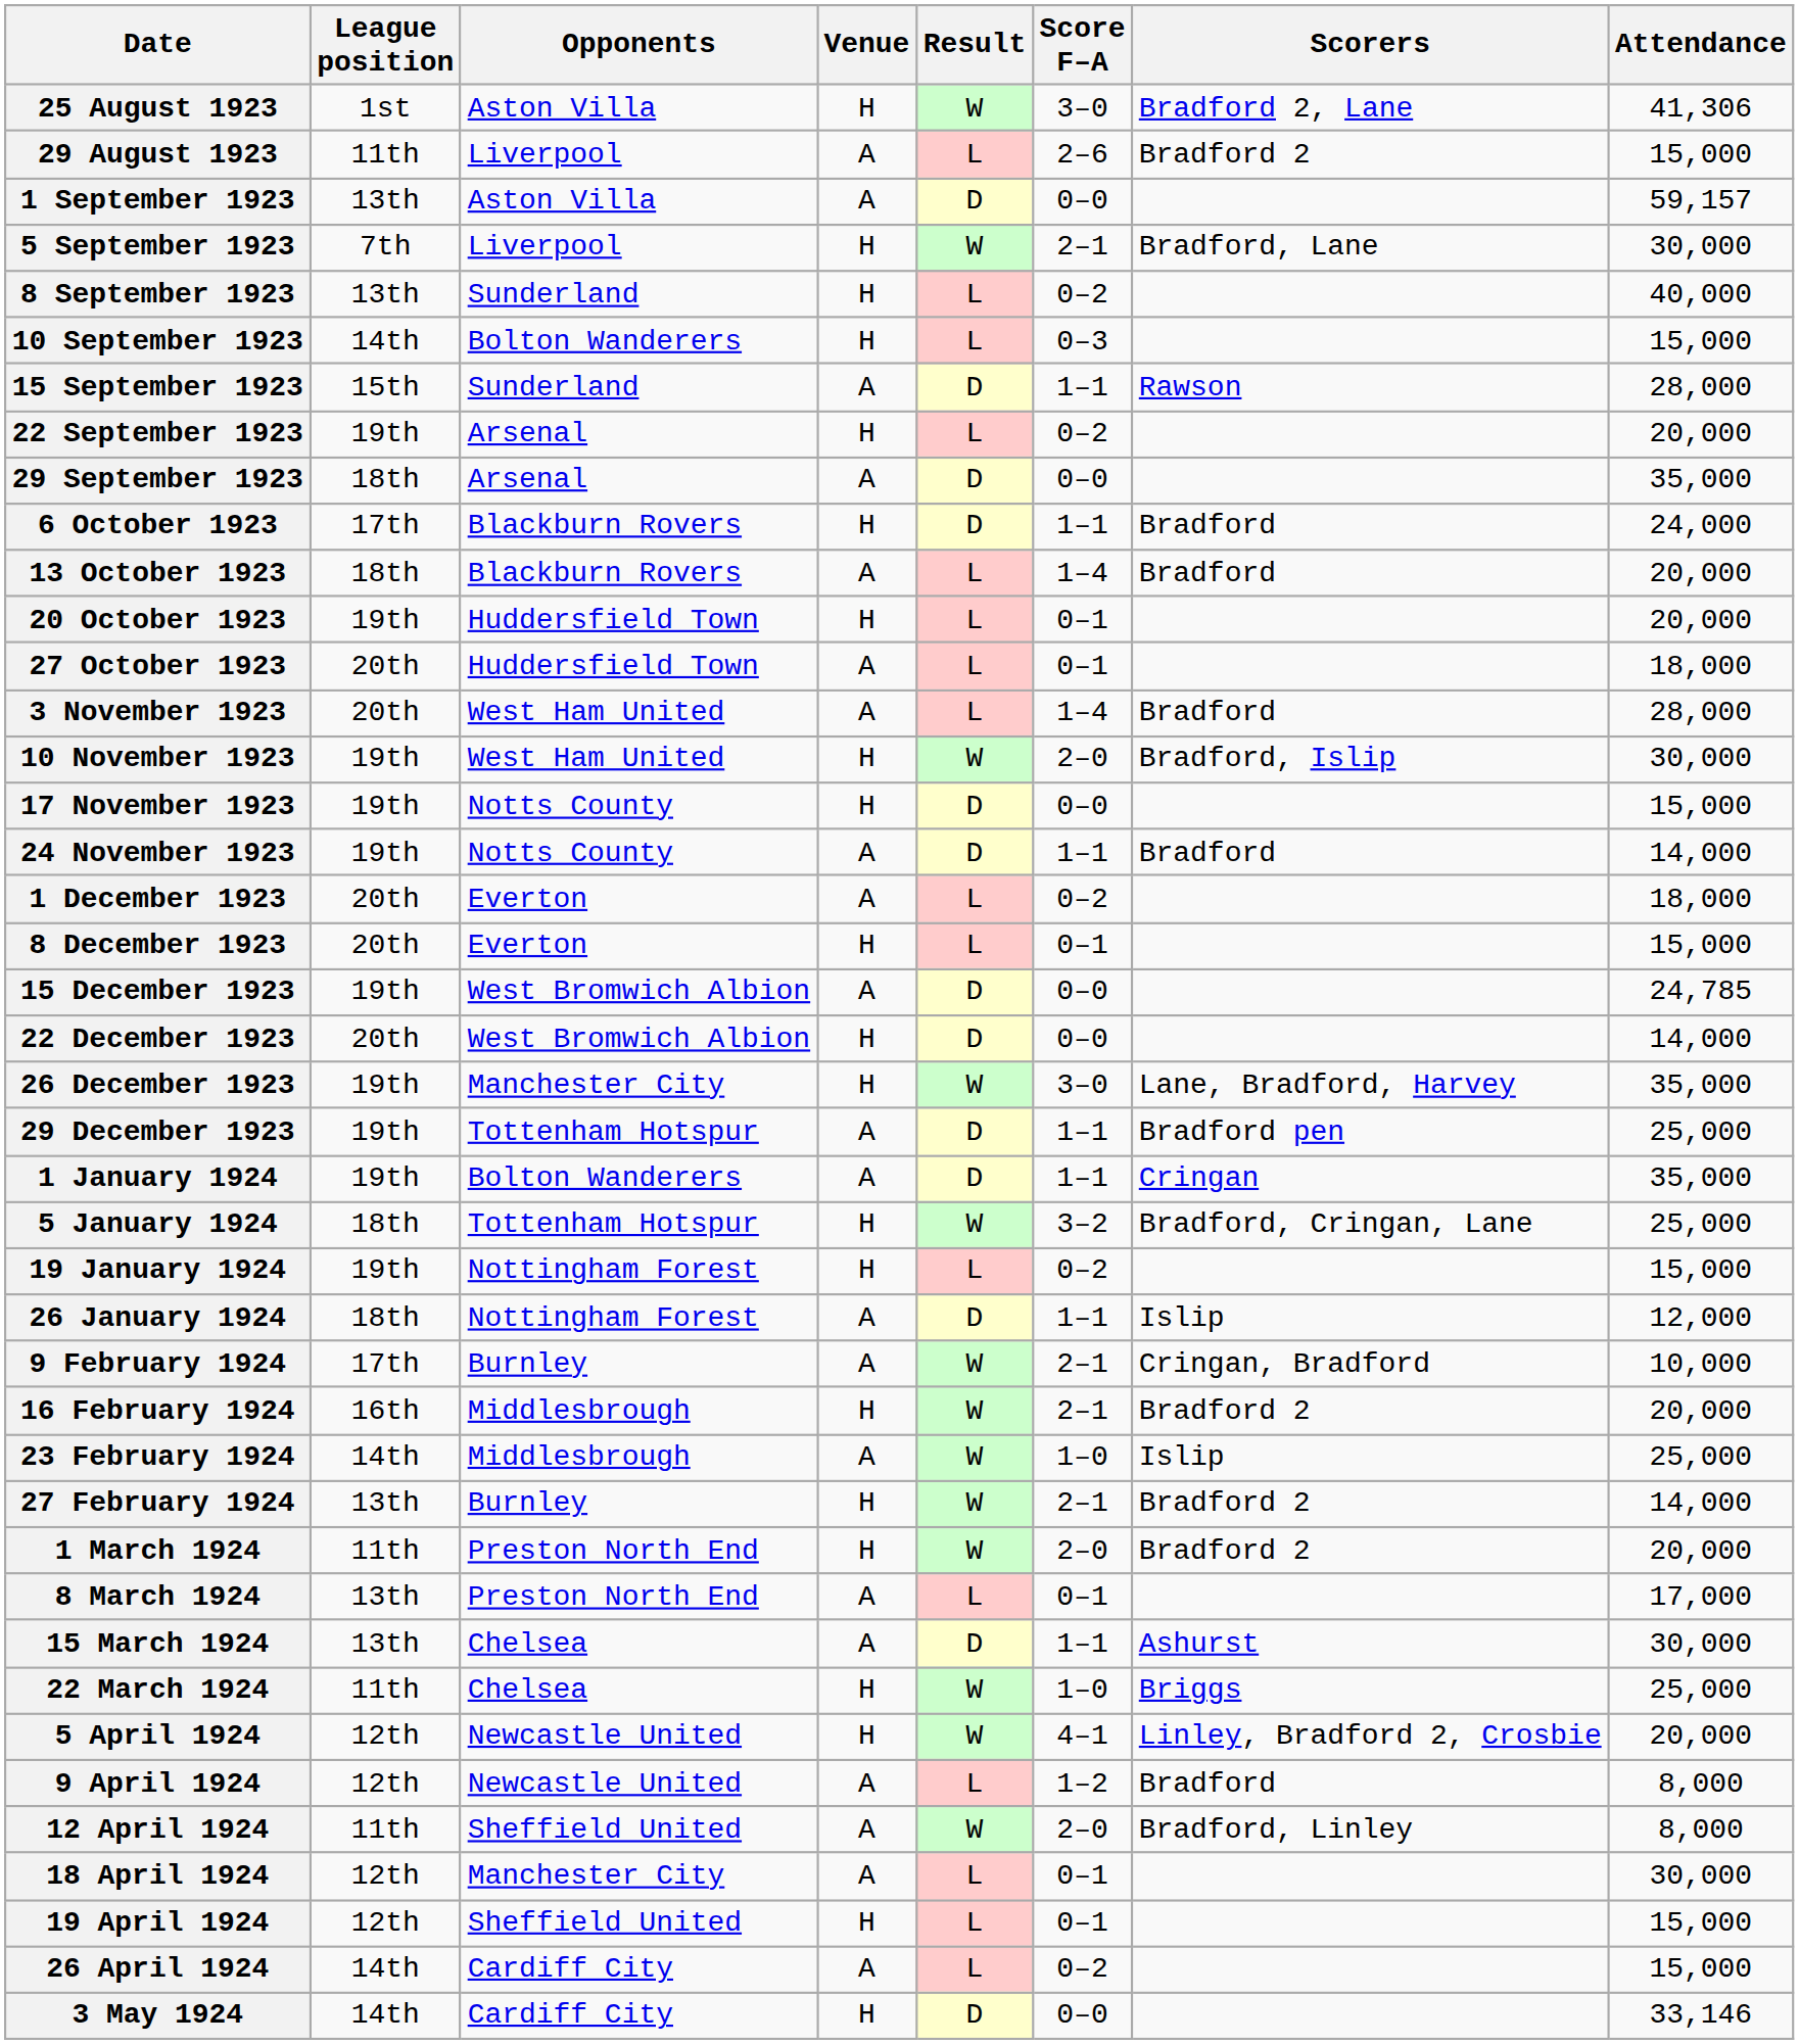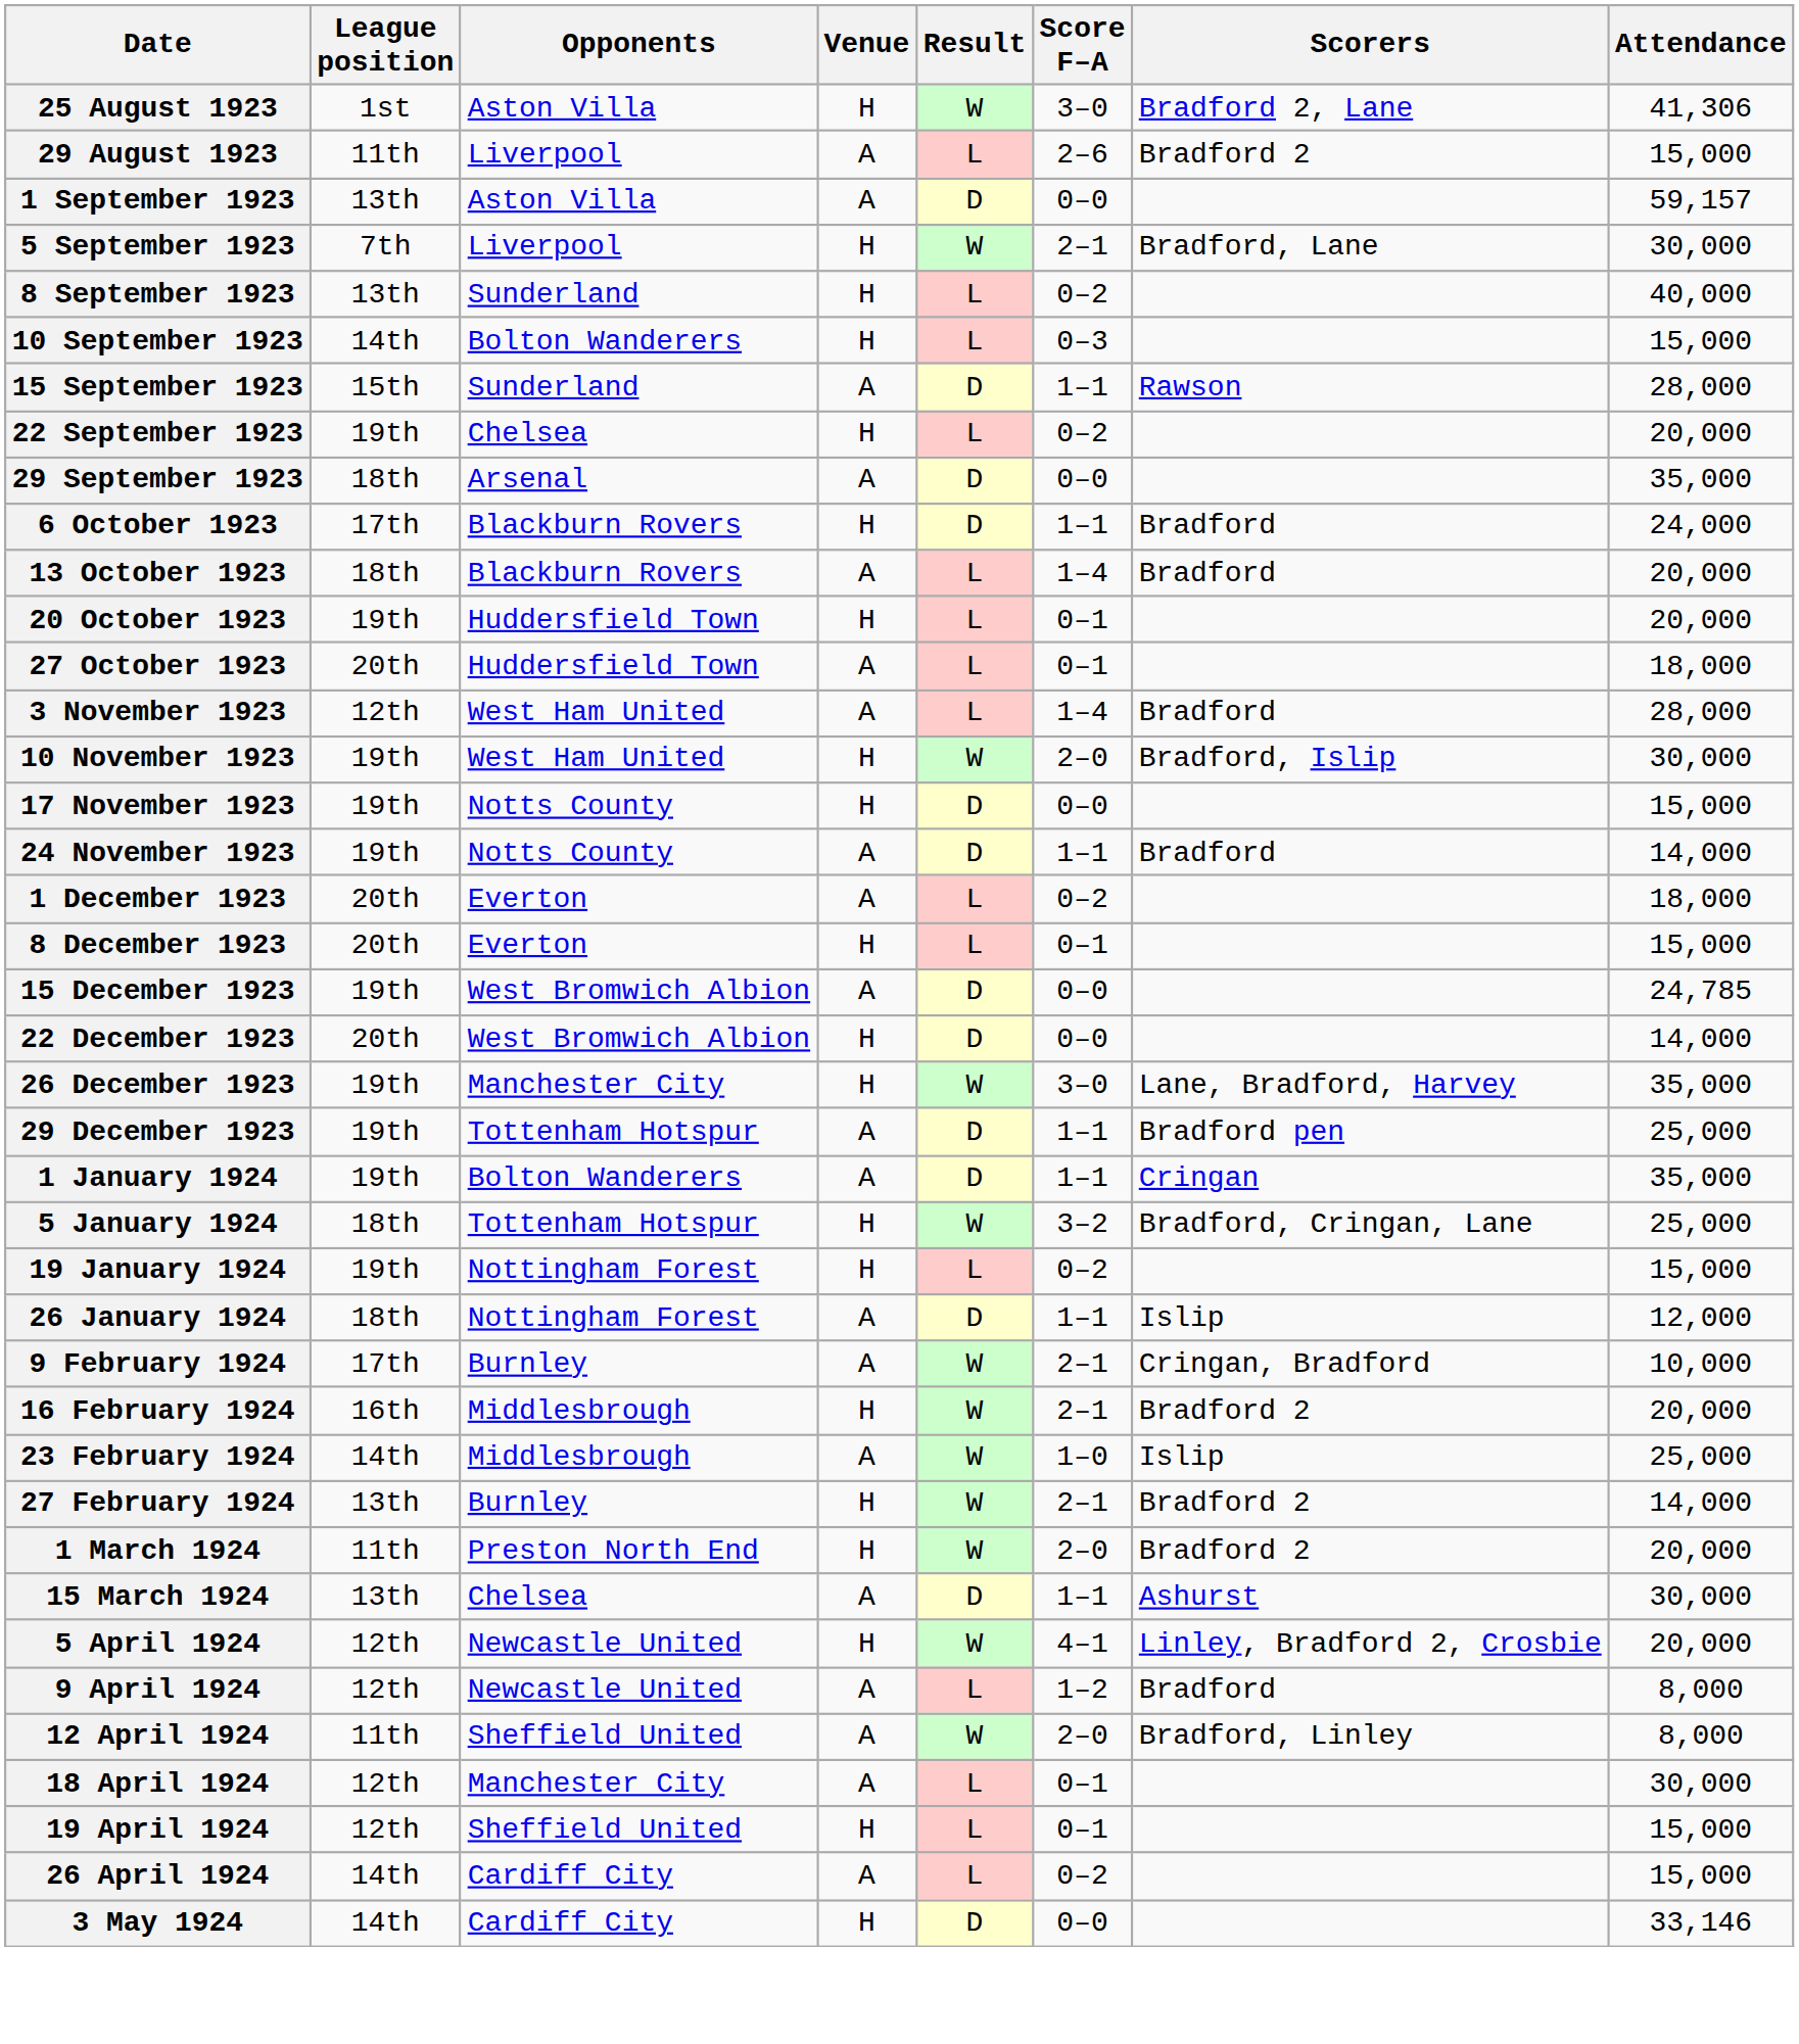22 September 1923 | Opponents: Arsenal -> Chelsea
3 November 1923 | League position: 20th -> 12th
- row: 8 March 1924 | 13th | Preston North End | A | L | 0–1 | 17,000
- row: 22 March 1924 | 11th | Chelsea | H | W | 1–0 | Briggs | 25,000
